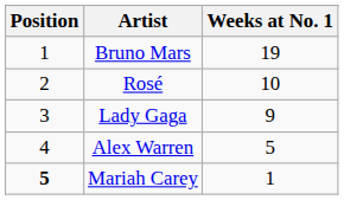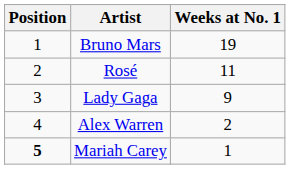Rosé | Weeks at No. 1: 10 -> 11
Alex Warren | Weeks at No. 1: 5 -> 2
